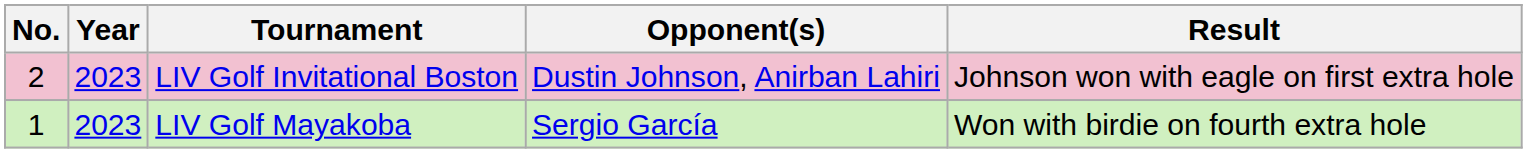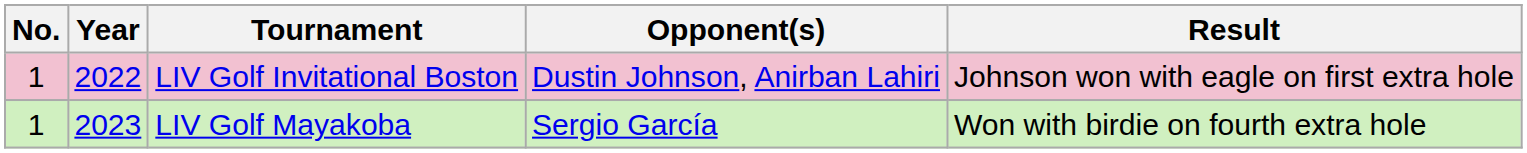LIV Golf Invitational Boston | No.: 2 -> 1
LIV Golf Invitational Boston | Year: 2023 -> 2022
